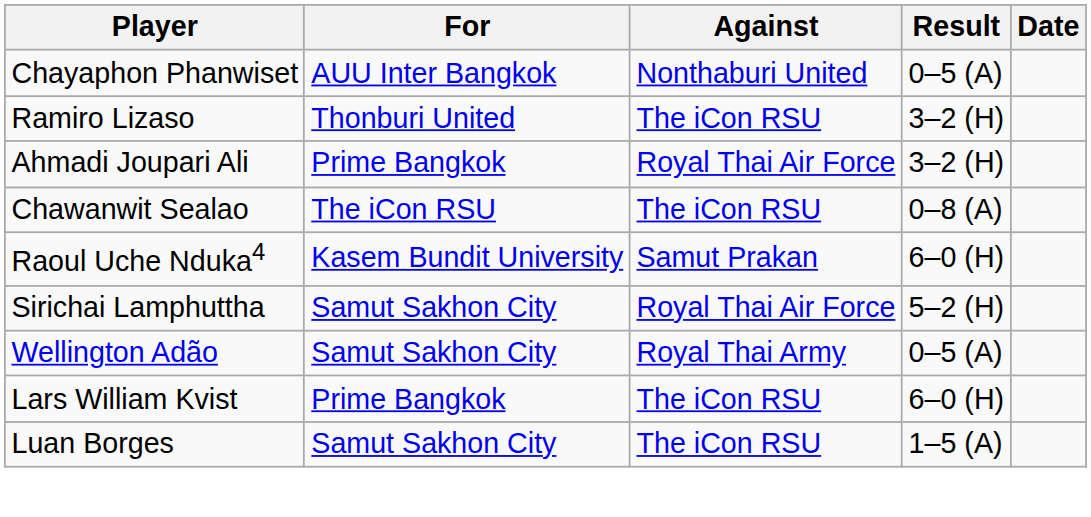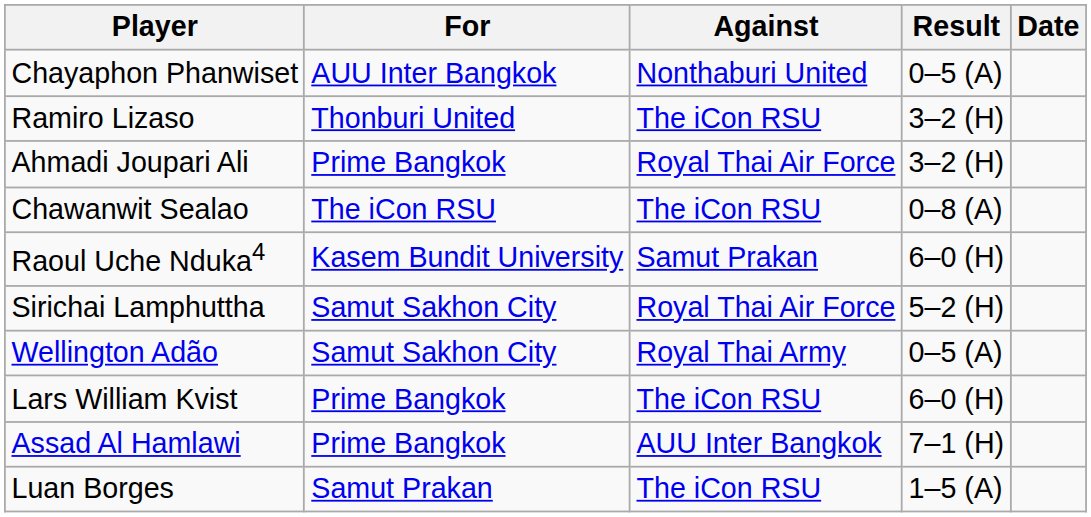+ row: Assad Al Hamlawi | Prime Bangkok | AUU Inter Bangkok | 7–1 (H)
Luan Borges | For: Samut Sakhon City -> Samut Prakan
